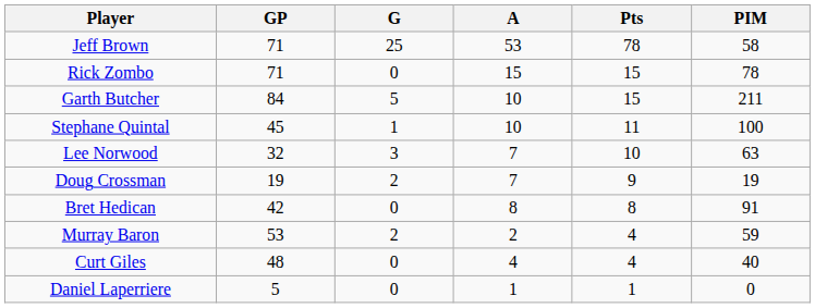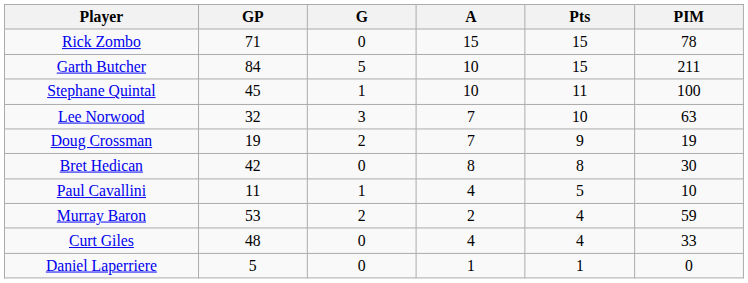- row: Jeff Brown | 71 | 25 | 53 | 78 | 58
Bret Hedican | PIM: 91 -> 30
+ row: Paul Cavallini | 11 | 1 | 4 | 5 | 10
Curt Giles | PIM: 40 -> 33
